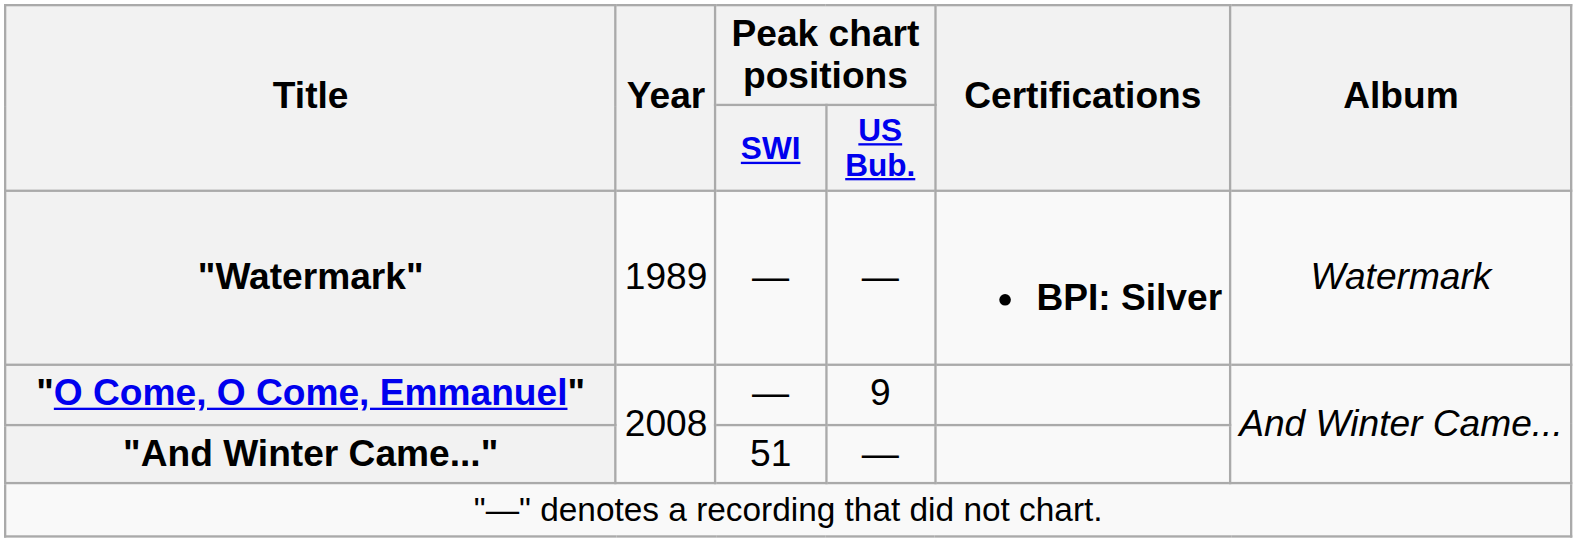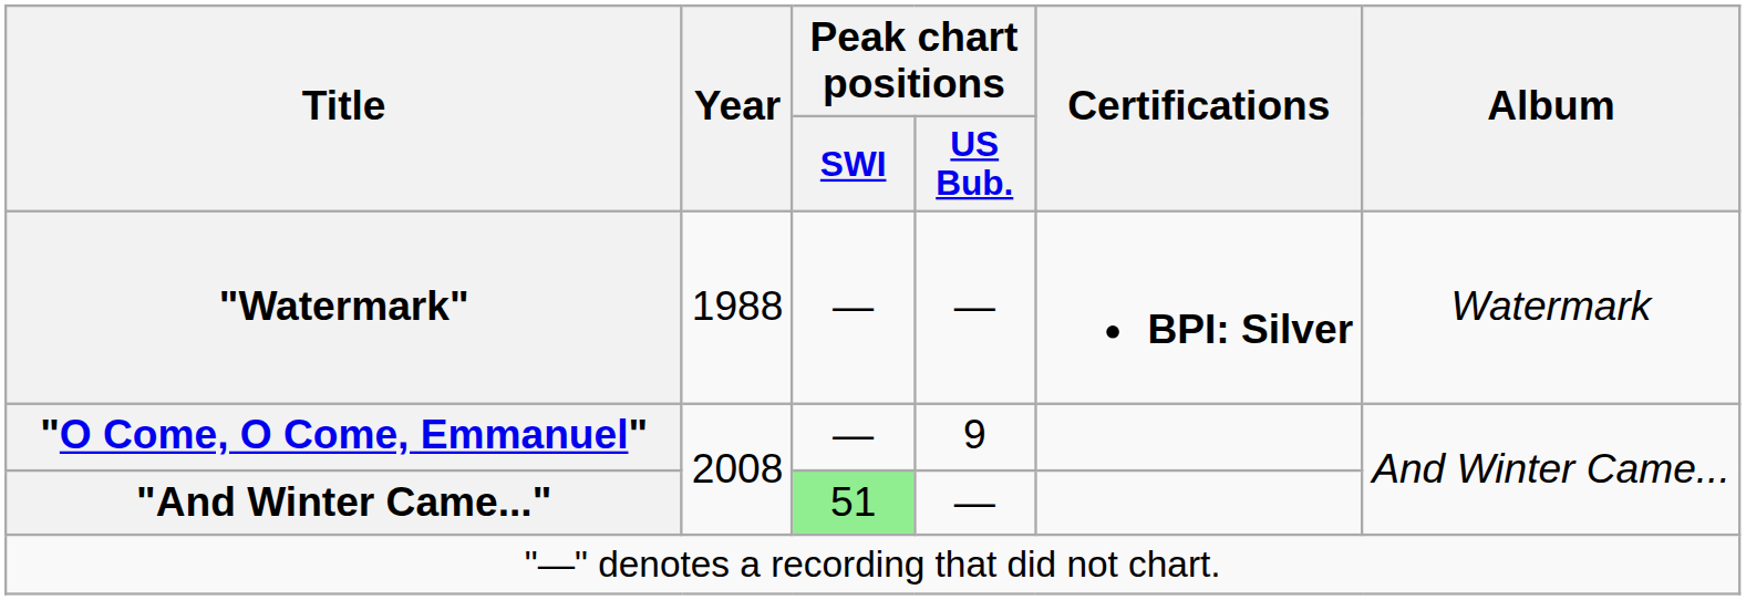"Watermark" | Year: 1989 -> 1988
"And Winter Came..." | Peak chart positions / SWI: no background -> lightgreen background
